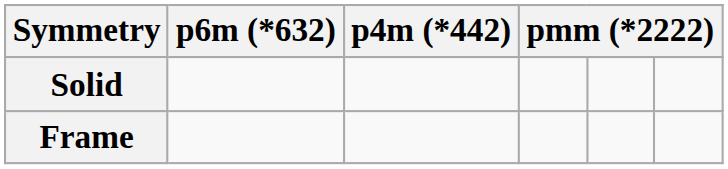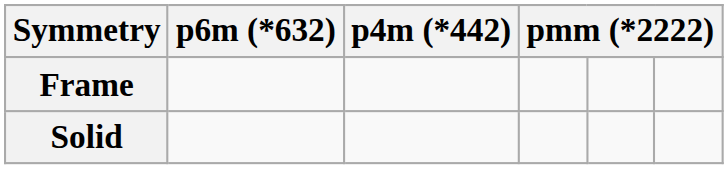rows swapped: Solid <-> Frame
